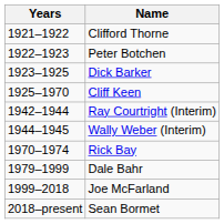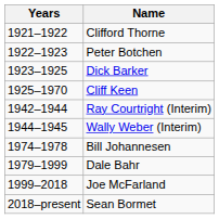- row: 1970–1974 | Rick Bay
+ row: 1974–1978 | Bill Johannesen
